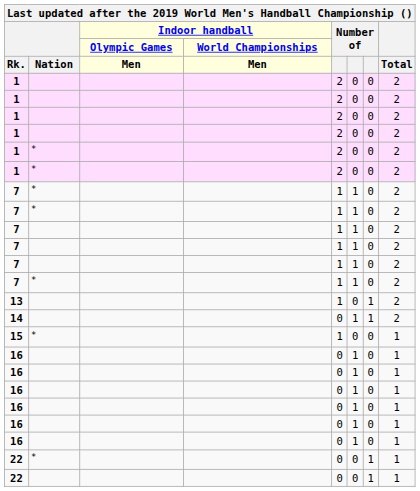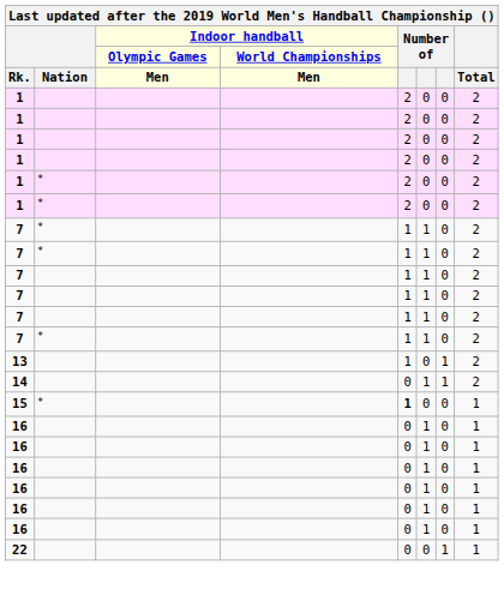15 | column 5: normal -> bold
- row: 22 | * | 0 | 0 | 1 | 1
